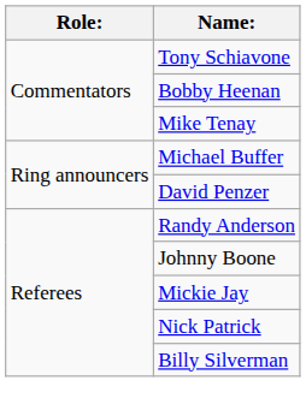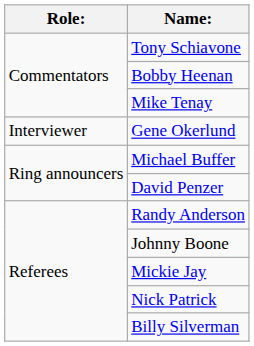+ row: Interviewer | Gene Okerlund
